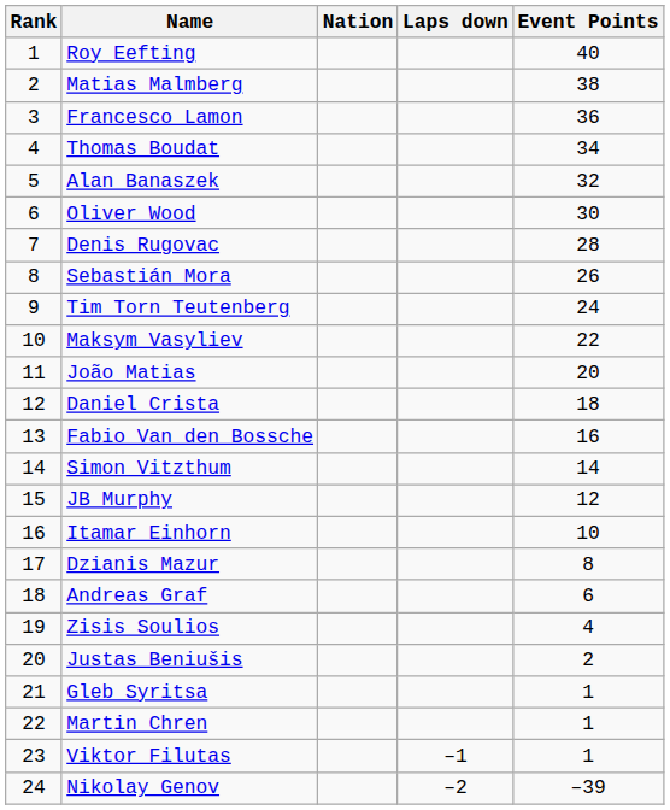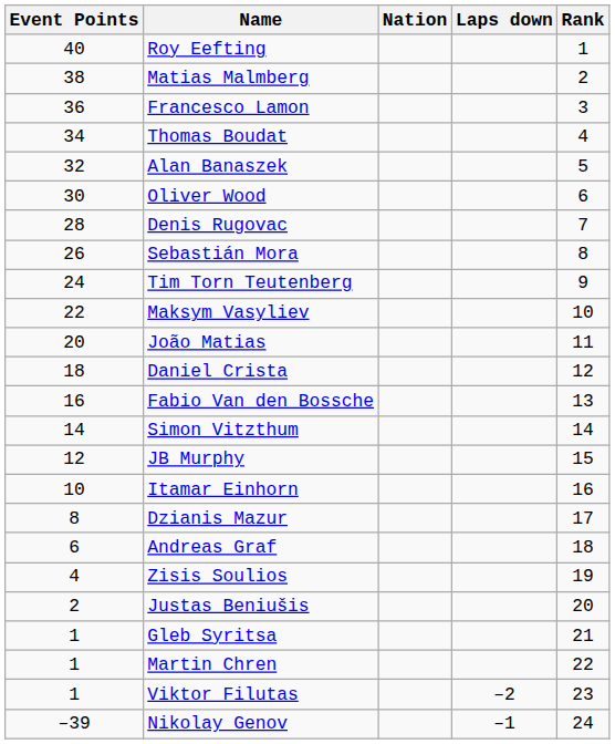columns swapped: Rank <-> Event Points
Viktor Filutas | Laps down: –1 -> –2
Nikolay Genov | Laps down: –2 -> –1
